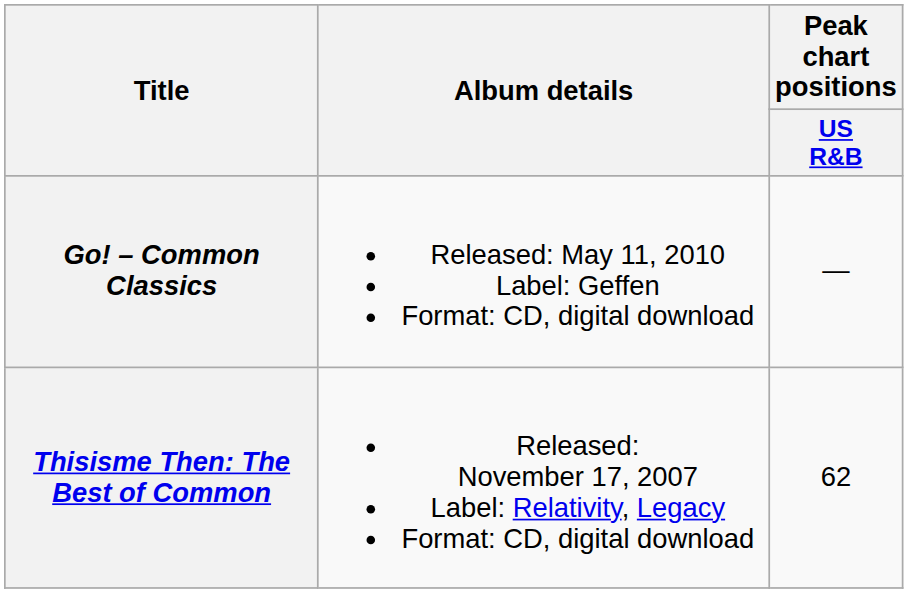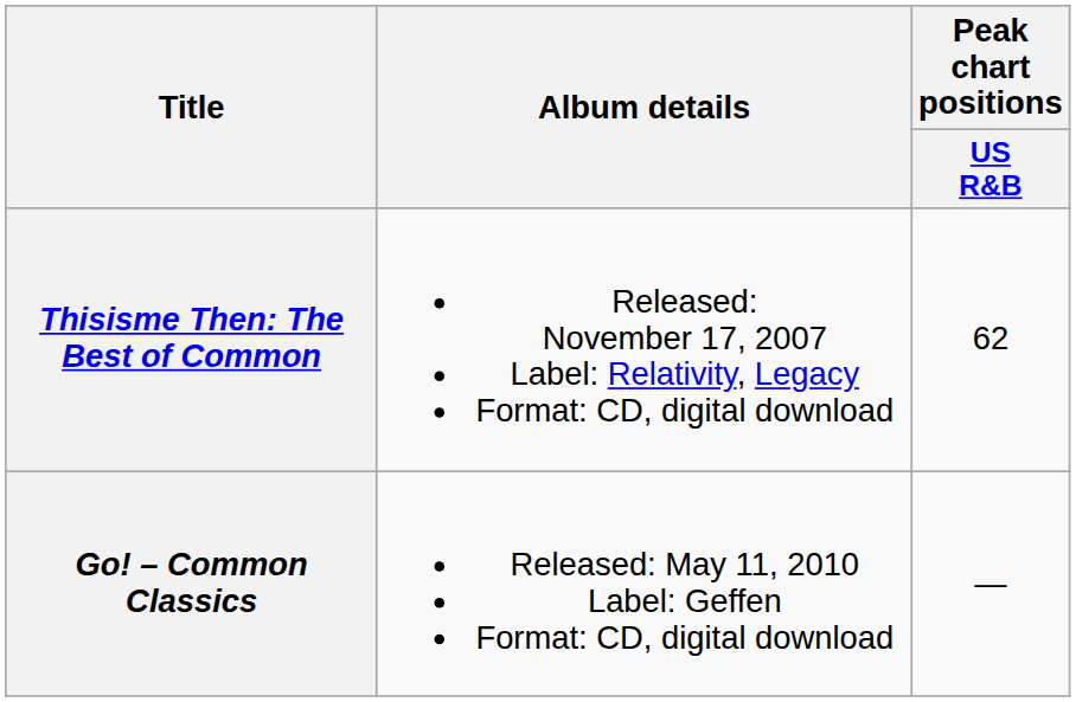rows swapped: Thisisme Then: The Best of Common <-> Go! – Common Classics
